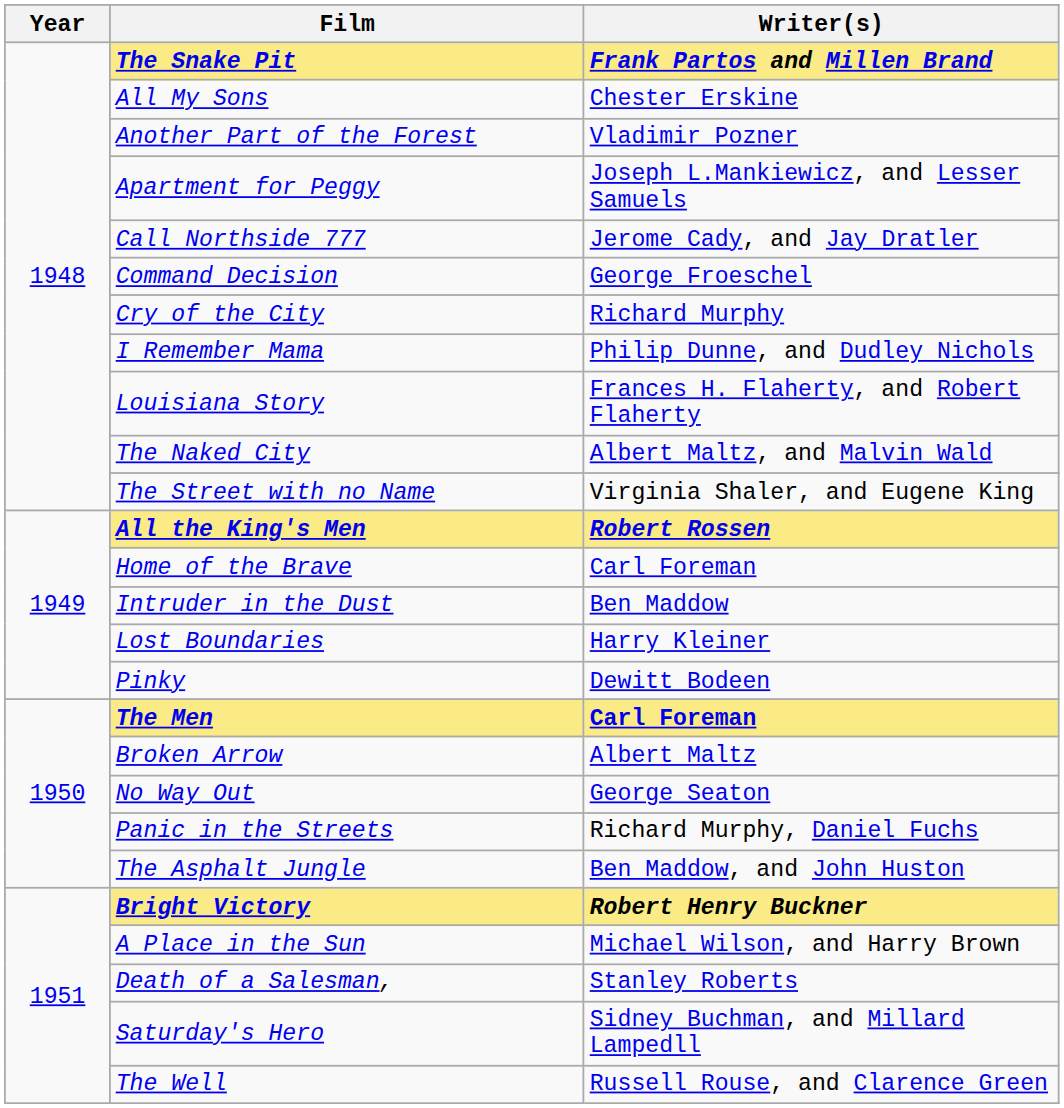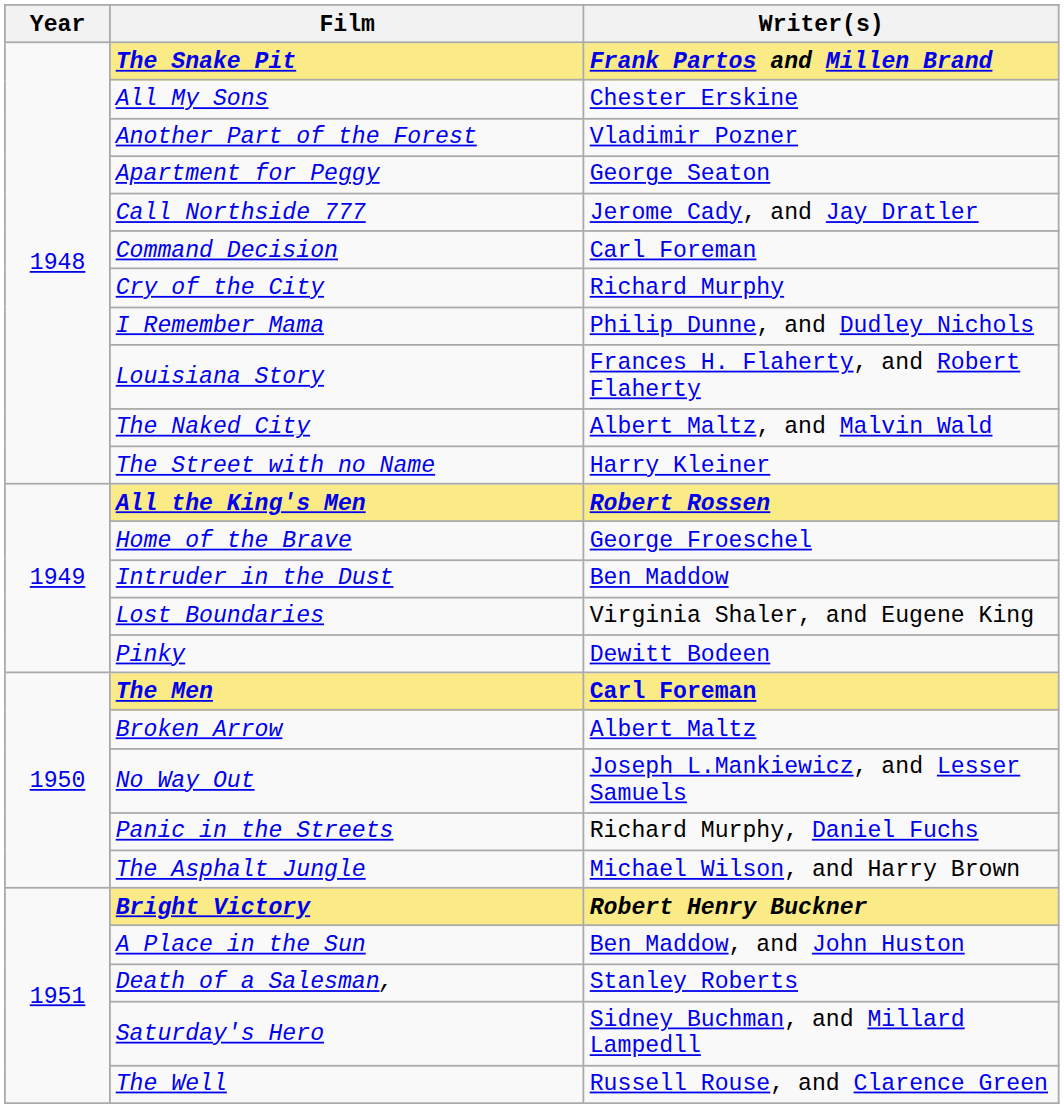Apartment for Peggy | Writer(s): Joseph L.Mankiewicz, and Lesser Samuels -> George Seaton
Command Decision | Writer(s): George Froeschel -> Carl Foreman
The Street with no Name | Writer(s): Virginia Shaler, and Eugene King -> Harry Kleiner
Home of the Brave | Writer(s): Carl Foreman -> George Froeschel
Lost Boundaries | Writer(s): Harry Kleiner -> Virginia Shaler, and Eugene King
No Way Out | Writer(s): George Seaton -> Joseph L.Mankiewicz, and Lesser Samuels
The Asphalt Jungle | Writer(s): Ben Maddow, and John Huston -> Michael Wilson, and Harry Brown
A Place in the Sun | Writer(s): Michael Wilson, and Harry Brown -> Ben Maddow, and John Huston
